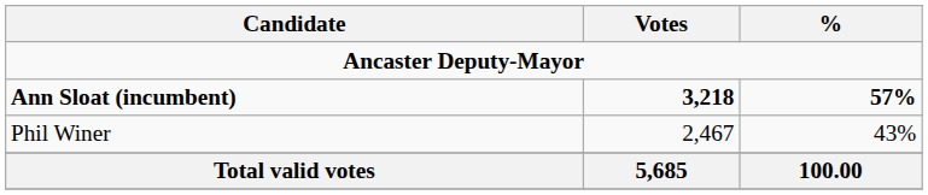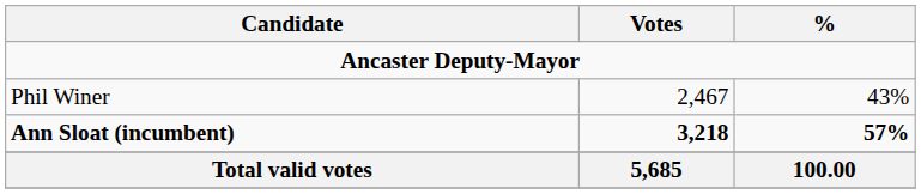rows swapped: Ann Sloat (incumbent) <-> Phil Winer
